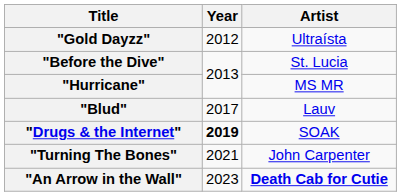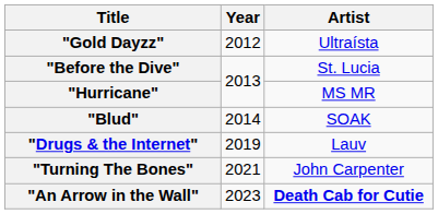"Blud" | Year: 2017 -> 2014
"Blud" | Artist: Lauv -> SOAK
"Drugs & the Internet" | Year: bold -> normal
"Drugs & the Internet" | Artist: SOAK -> Lauv
